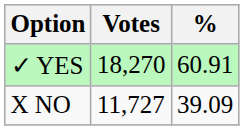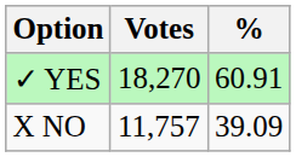X NO | Votes: 11,727 -> 11,757
